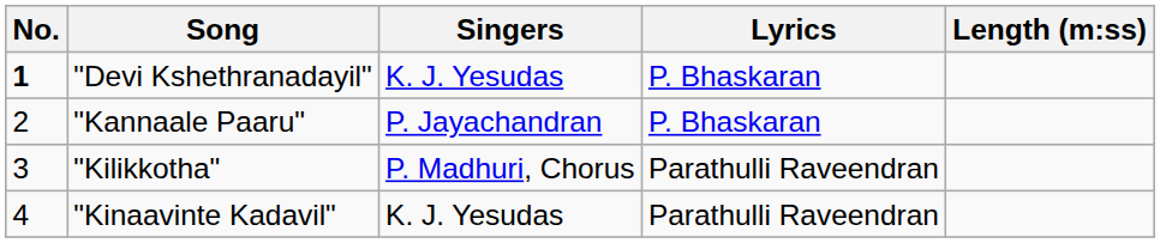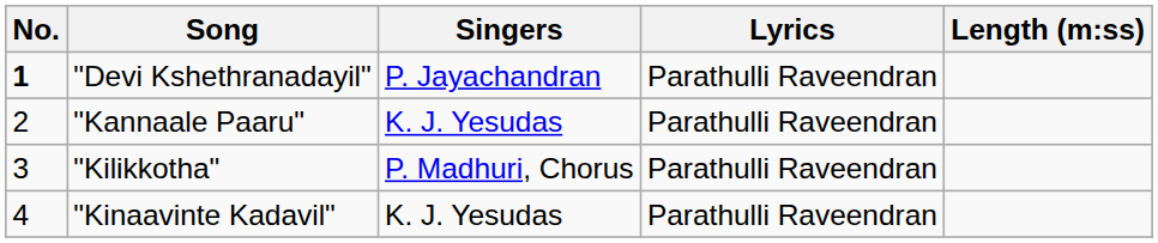"Devi Kshethranadayil" | Singers: K. J. Yesudas -> P. Jayachandran
"Devi Kshethranadayil" | Lyrics: P. Bhaskaran -> Parathulli Raveendran
"Kannaale Paaru" | Singers: P. Jayachandran -> K. J. Yesudas
"Kannaale Paaru" | Lyrics: P. Bhaskaran -> Parathulli Raveendran
